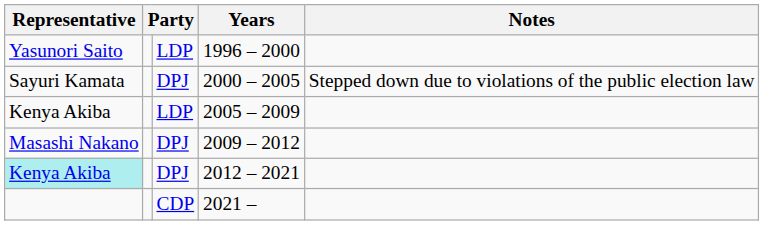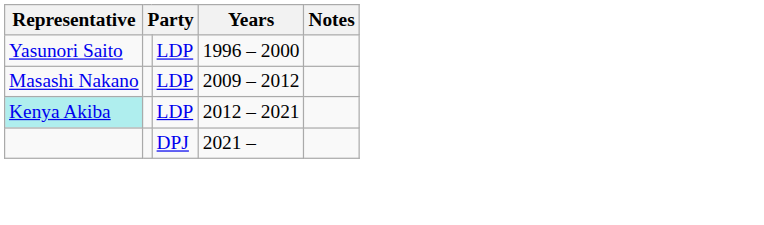- row: Sayuri Kamata | DPJ | 2000 – 2005 | Stepped down due to violations of the public election law
- row: Kenya Akiba | LDP | 2005 – 2009
2009 – 2012 | column 3: DPJ -> LDP
2012 – 2021 | column 3: DPJ -> LDP
2021 – | column 3: CDP -> DPJ
